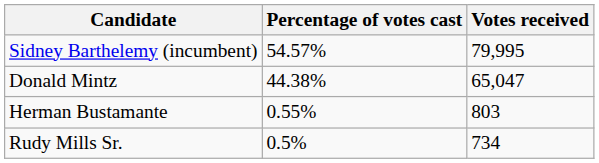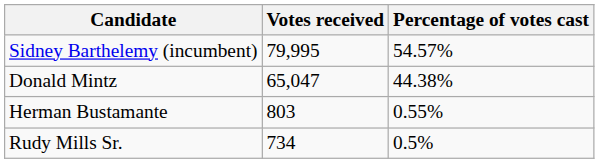columns swapped: Votes received <-> Percentage of votes cast
